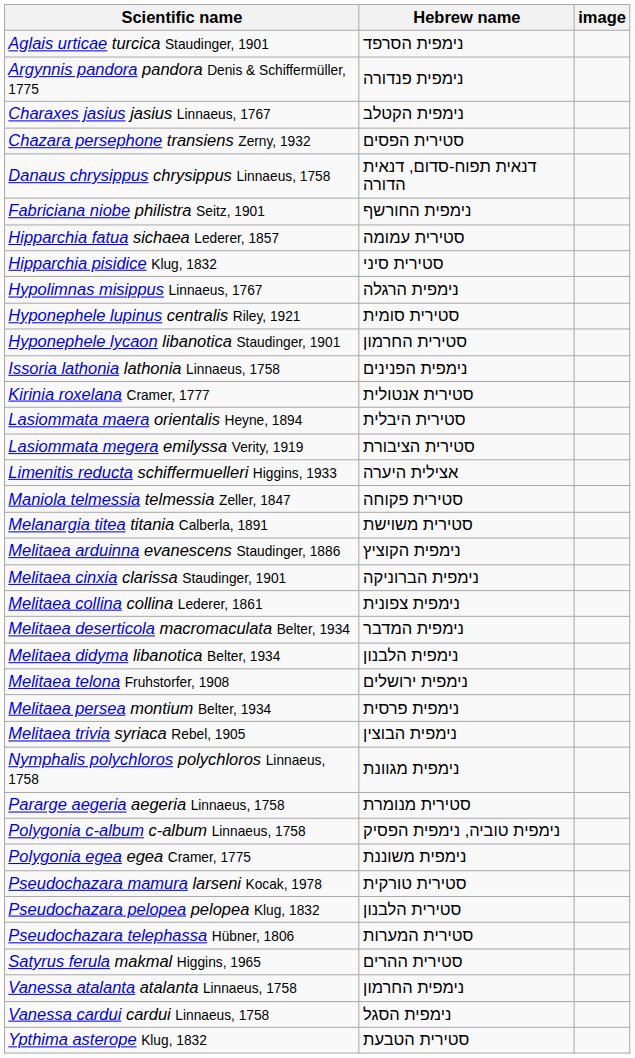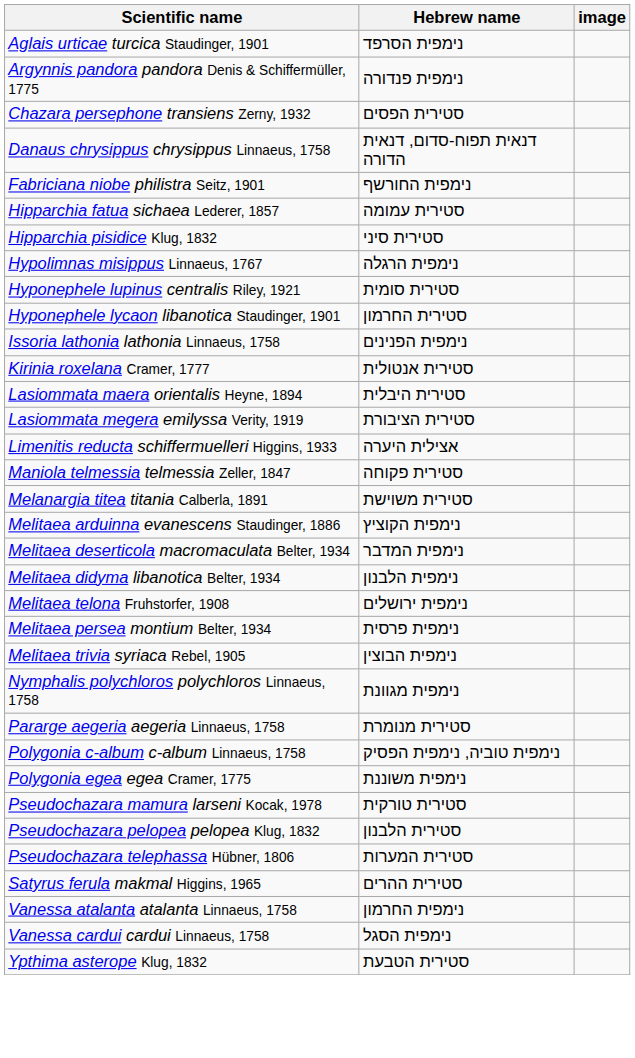- row: Charaxes jasius jasius Linnaeus, 1767 | נימפית הקטלב
- row: Melitaea cinxia clarissa Staudinger, 1901 | נימפית הברוניקה
- row: Melitaea collina collina Lederer, 1861 | נימפית צפונית
